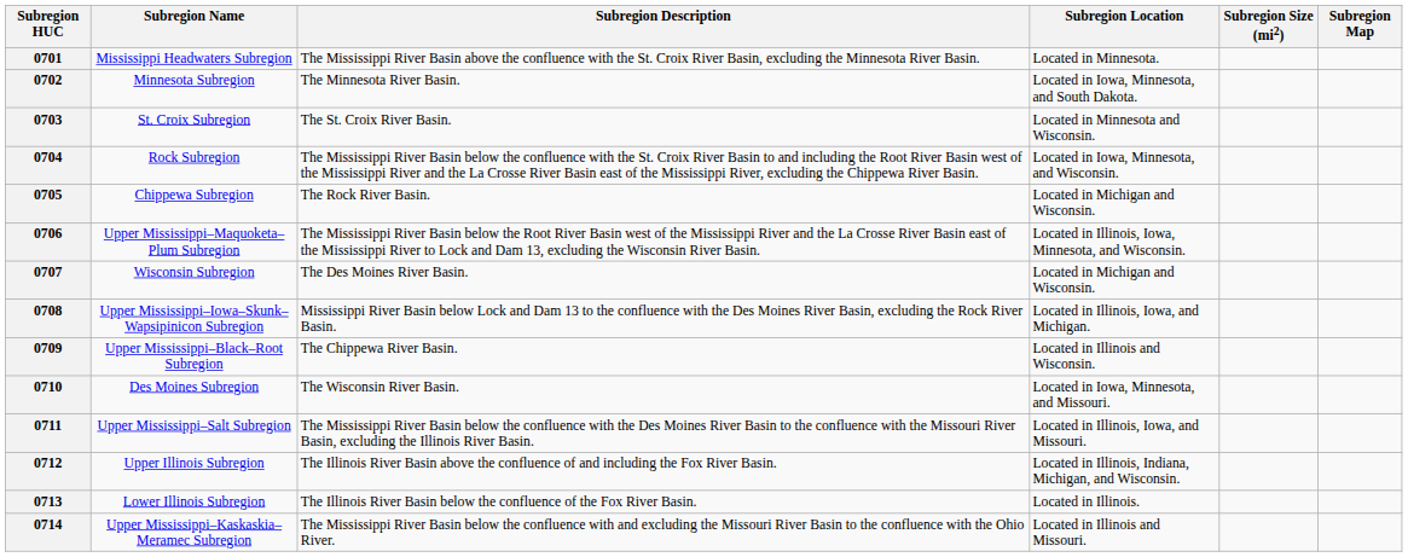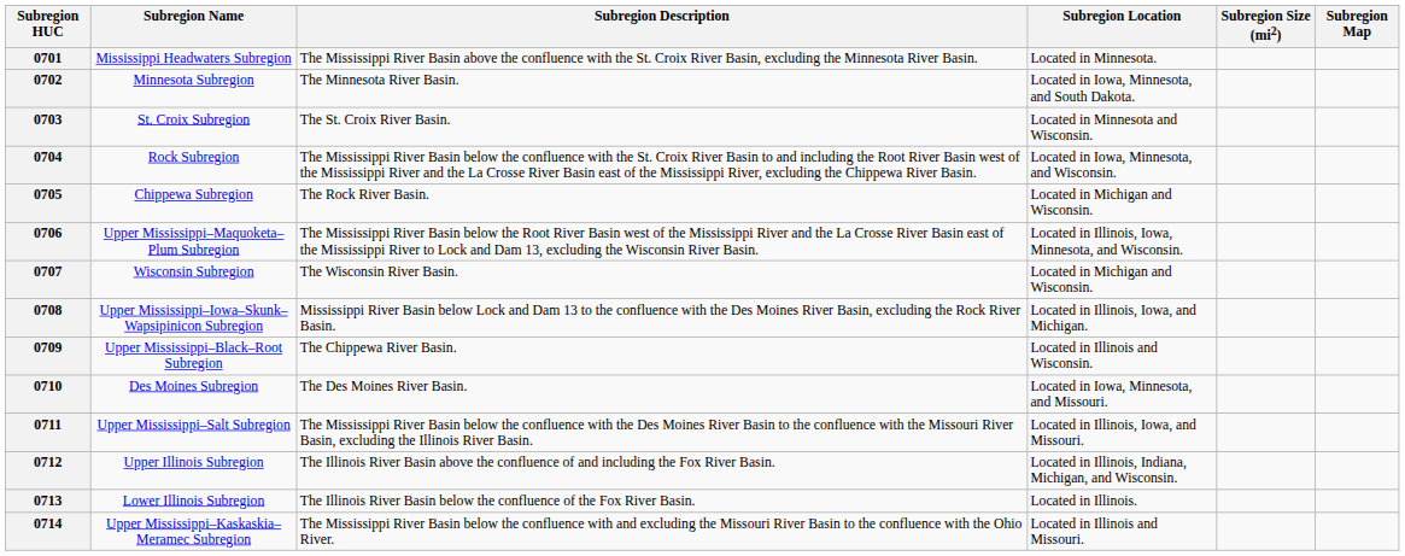0707 | Subregion Description: The Des Moines River Basin. -> The Wisconsin River Basin.
0710 | Subregion Description: The Wisconsin River Basin. -> The Des Moines River Basin.
